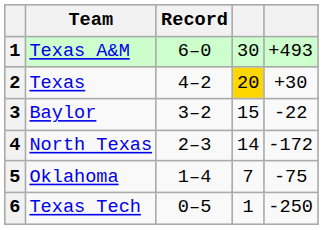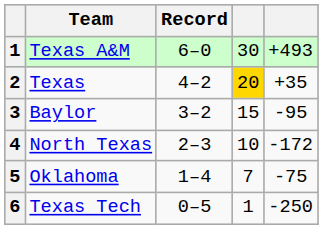Texas | column 5: +30 -> +35
Baylor | column 5: -22 -> -95
North Texas | column 4: 14 -> 10
